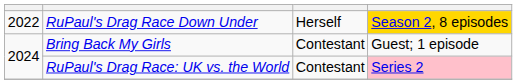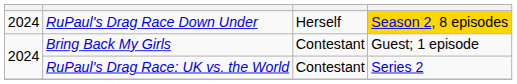RuPaul's Drag Race Down Under | column 1: 2022 -> 2024
RuPaul's Drag Race: UK vs. the World | column 4: pink background -> no background
